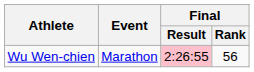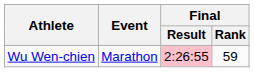Wu Wen-chien | Final / Rank: 56 -> 59
